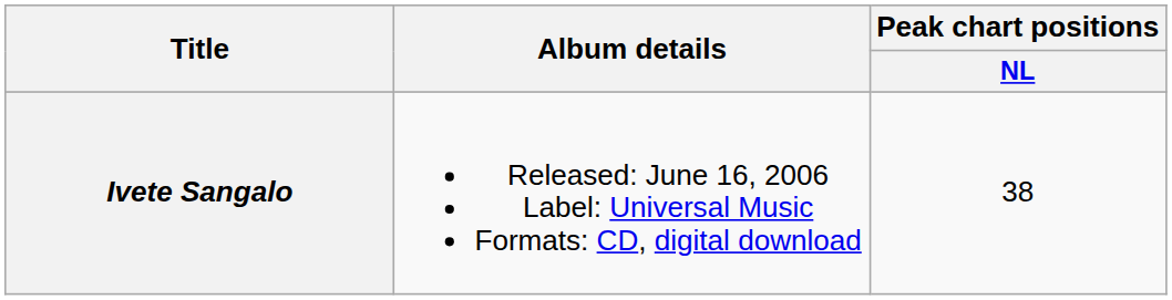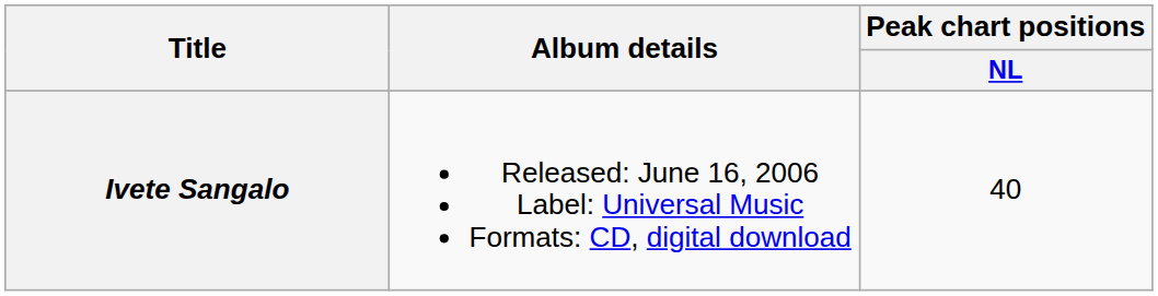Ivete Sangalo | Peak chart positions / NL: 38 -> 40
